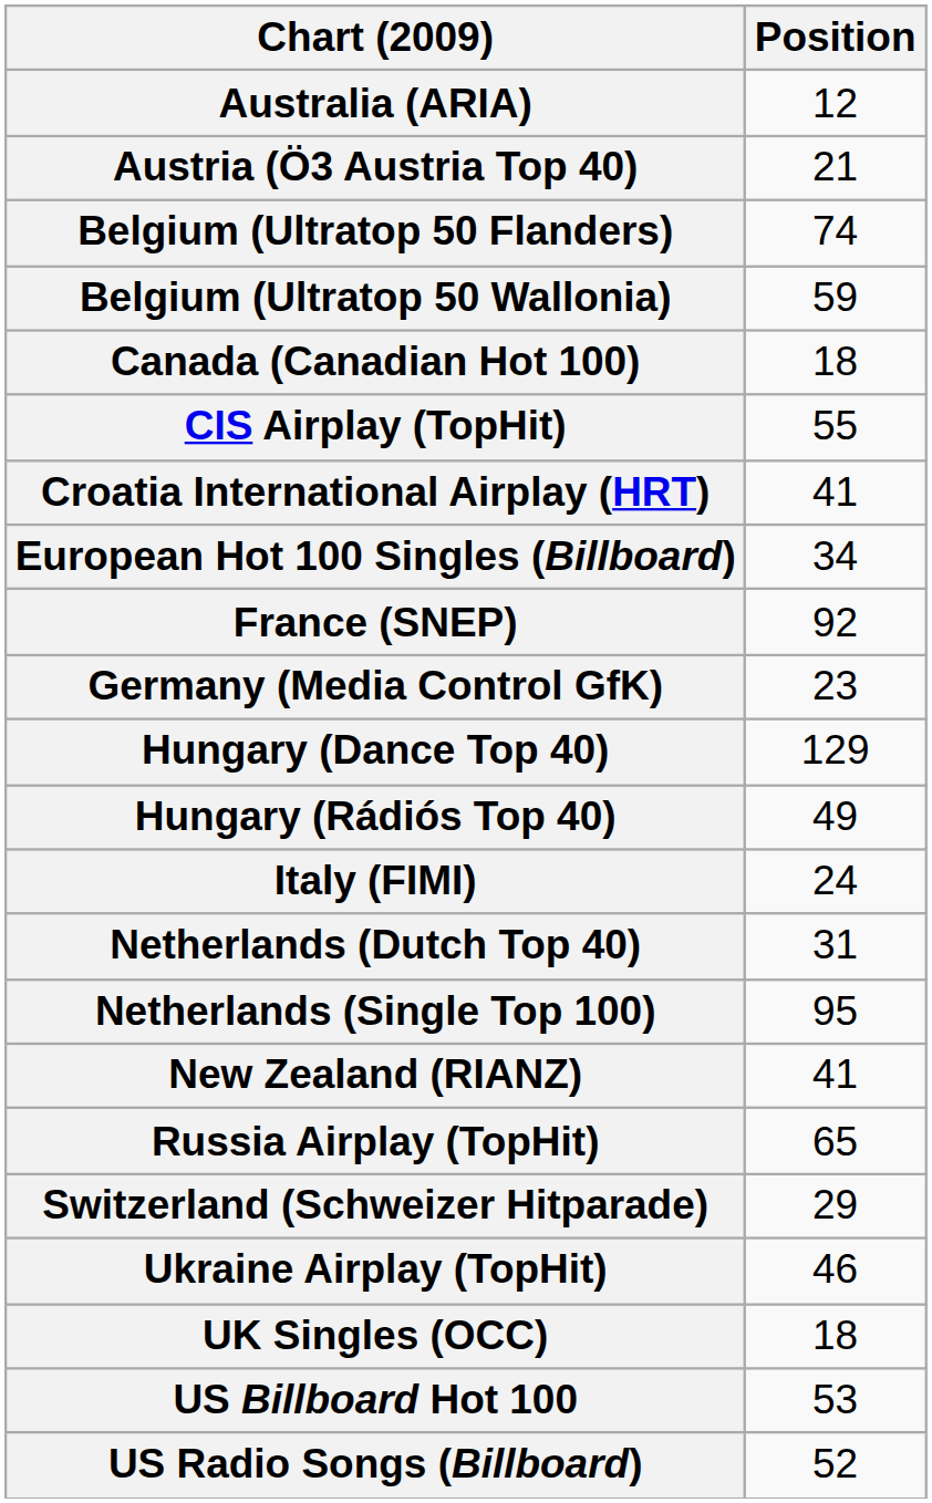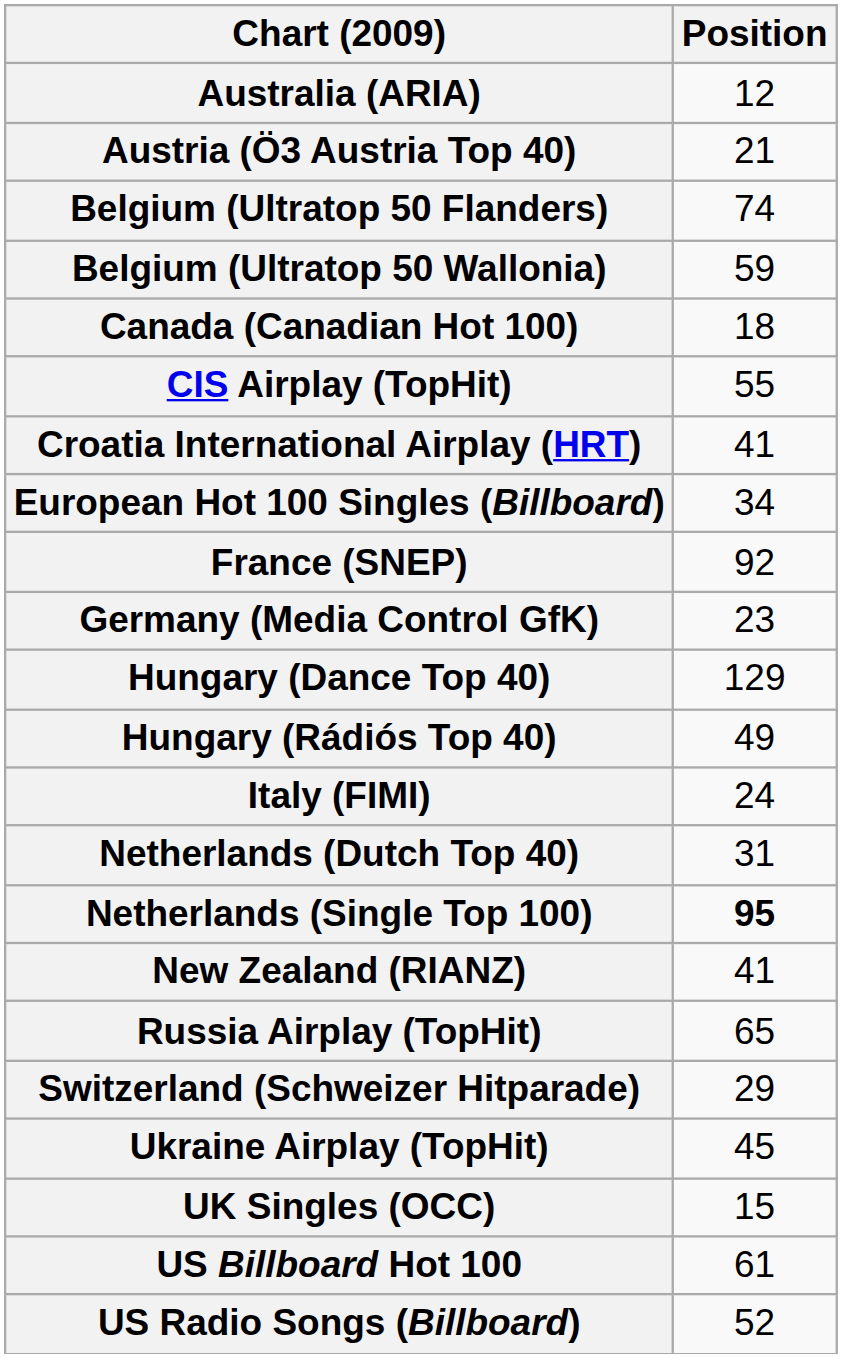Netherlands (Single Top 100) | Position: normal -> bold
Ukraine Airplay (TopHit) | Position: 46 -> 45
UK Singles (OCC) | Position: 18 -> 15
US Billboard Hot 100 | Position: 53 -> 61
